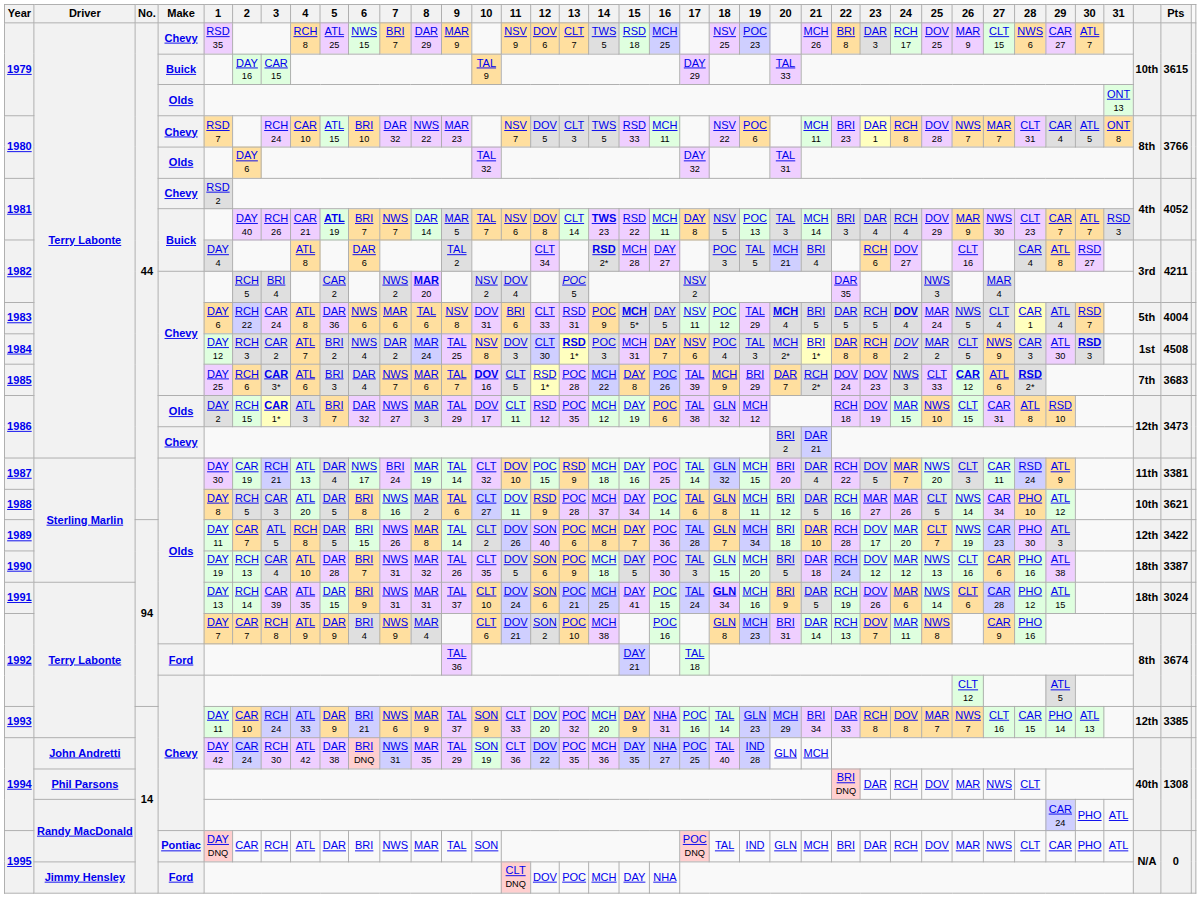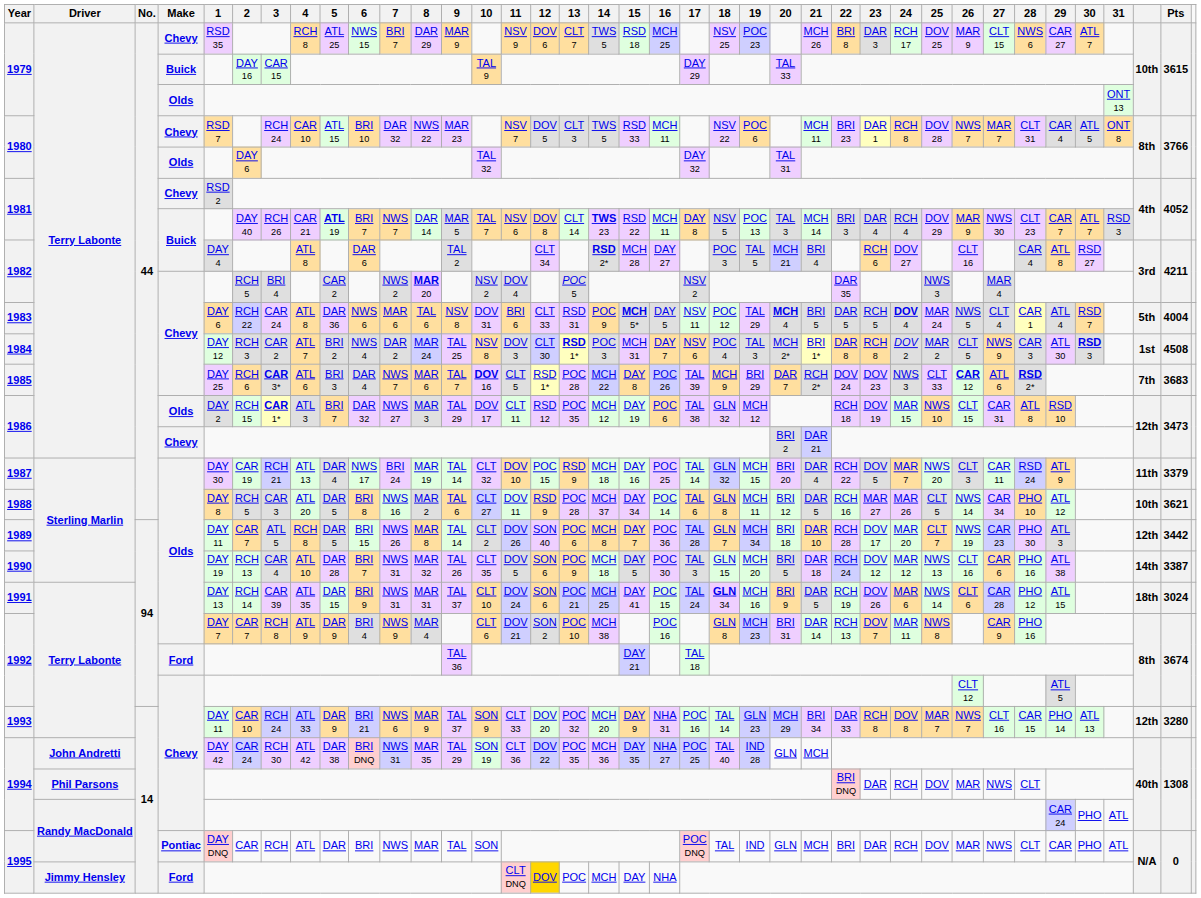1987 | Pts: 3381 -> 3379
1989 | Pts: 3422 -> 3442
1990 | column 36: 18th -> 14th
1993 | Pts: 3385 -> 3280
1995 / Ford | 12: no background -> gold background
